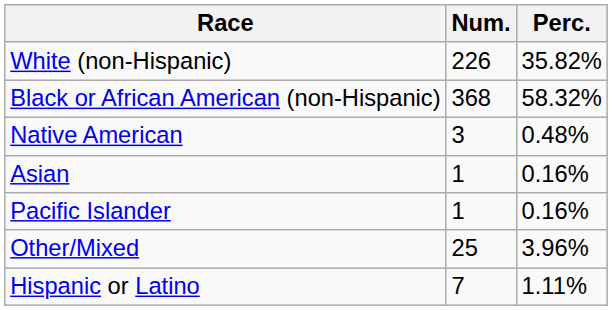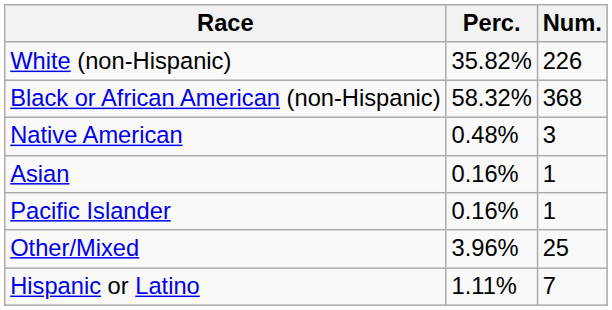columns swapped: Num. <-> Perc.
